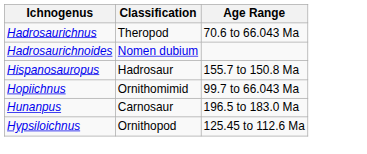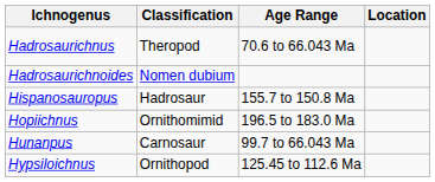+ column: Location
Hopiichnus | Age Range: 99.7 to 66.043 Ma -> 196.5 to 183.0 Ma
Hunanpus | Age Range: 196.5 to 183.0 Ma -> 99.7 to 66.043 Ma
